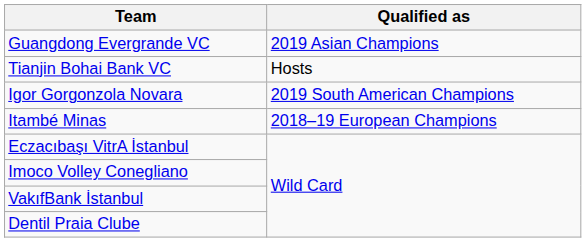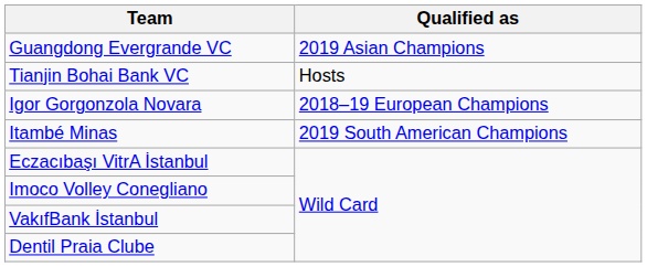Igor Gorgonzola Novara | Qualified as: 2019 South American Champions -> 2018–19 European Champions
Itambé Minas | Qualified as: 2018–19 European Champions -> 2019 South American Champions
